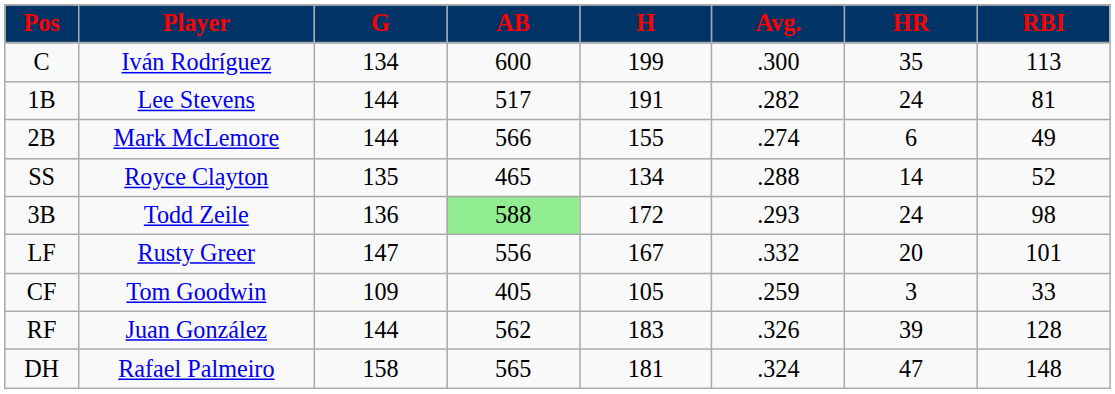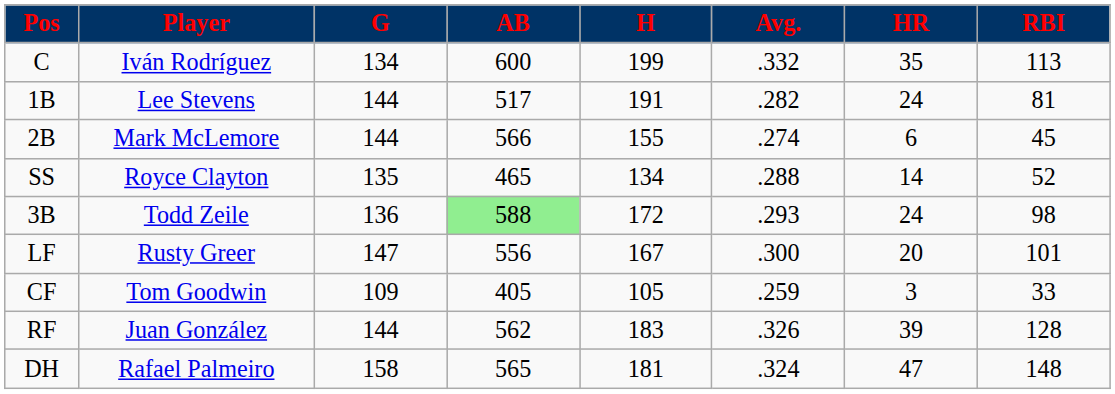C | Avg.: .300 -> .332
2B | RBI: 49 -> 45
LF | Avg.: .332 -> .300
